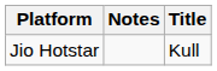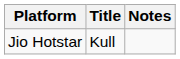columns swapped: Title <-> Notes
